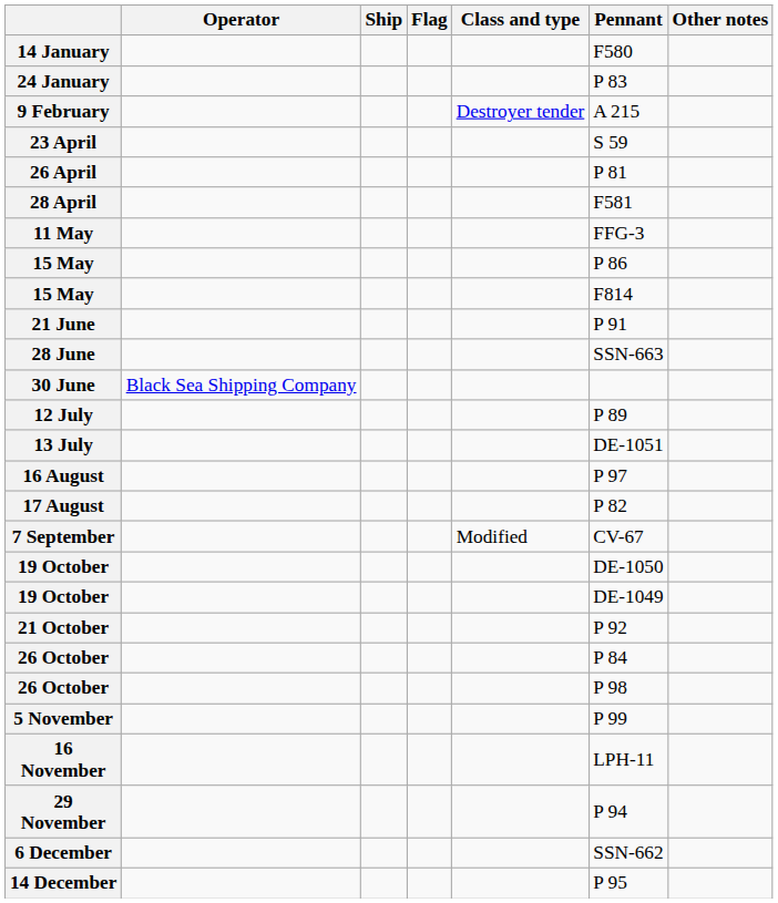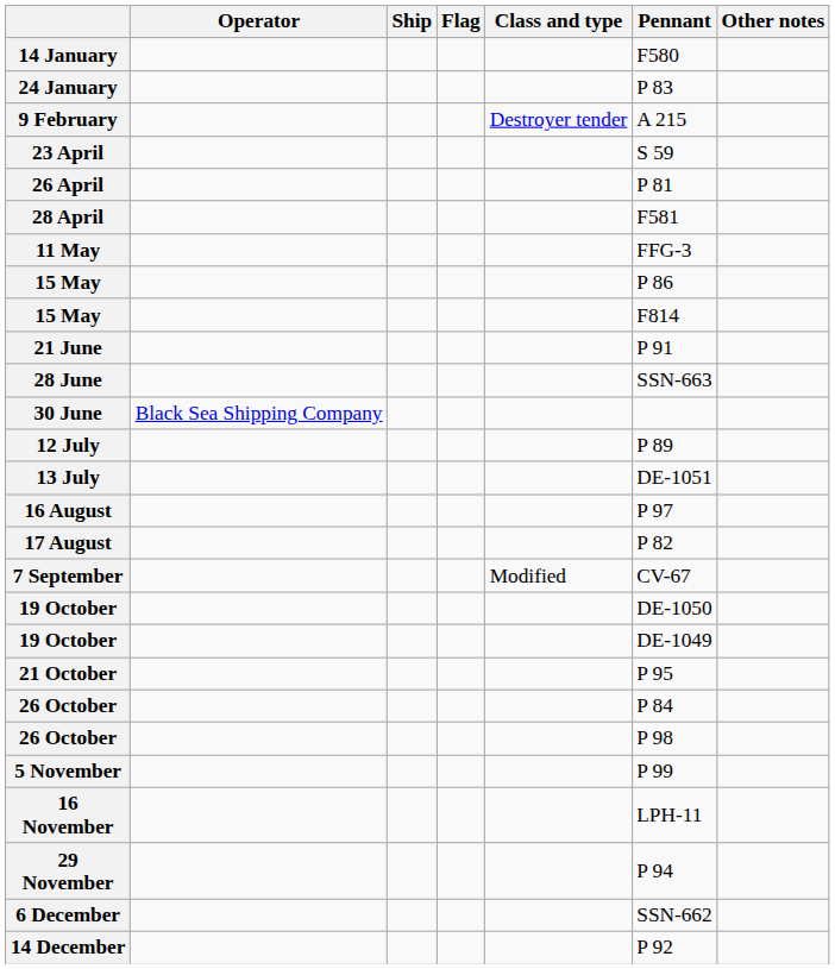21 October | Pennant: P 92 -> P 95
14 December | Pennant: P 95 -> P 92
